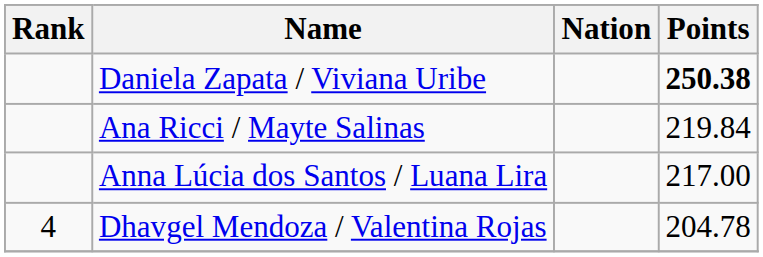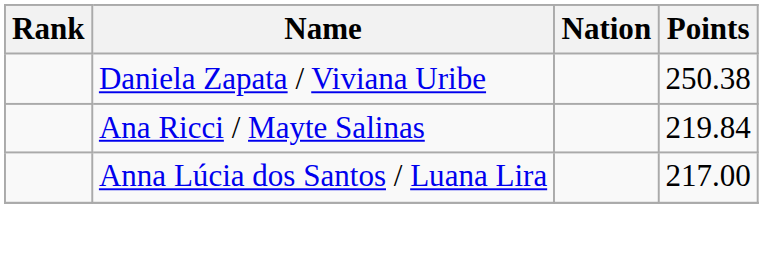Daniela Zapata / Viviana Uribe | Points: bold -> normal
- row: 4 | Dhavgel Mendoza / Valentina Rojas | 204.78
